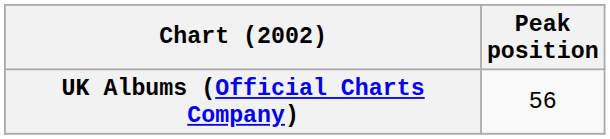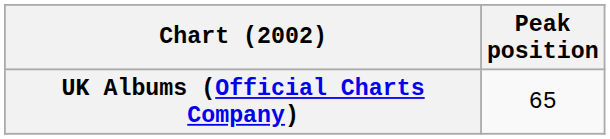UK Albums (Official Charts Company) | Peak position: 56 -> 65
